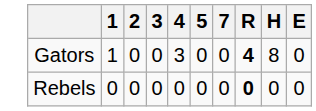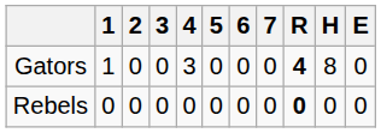+ column: 6 | 0 | 0
